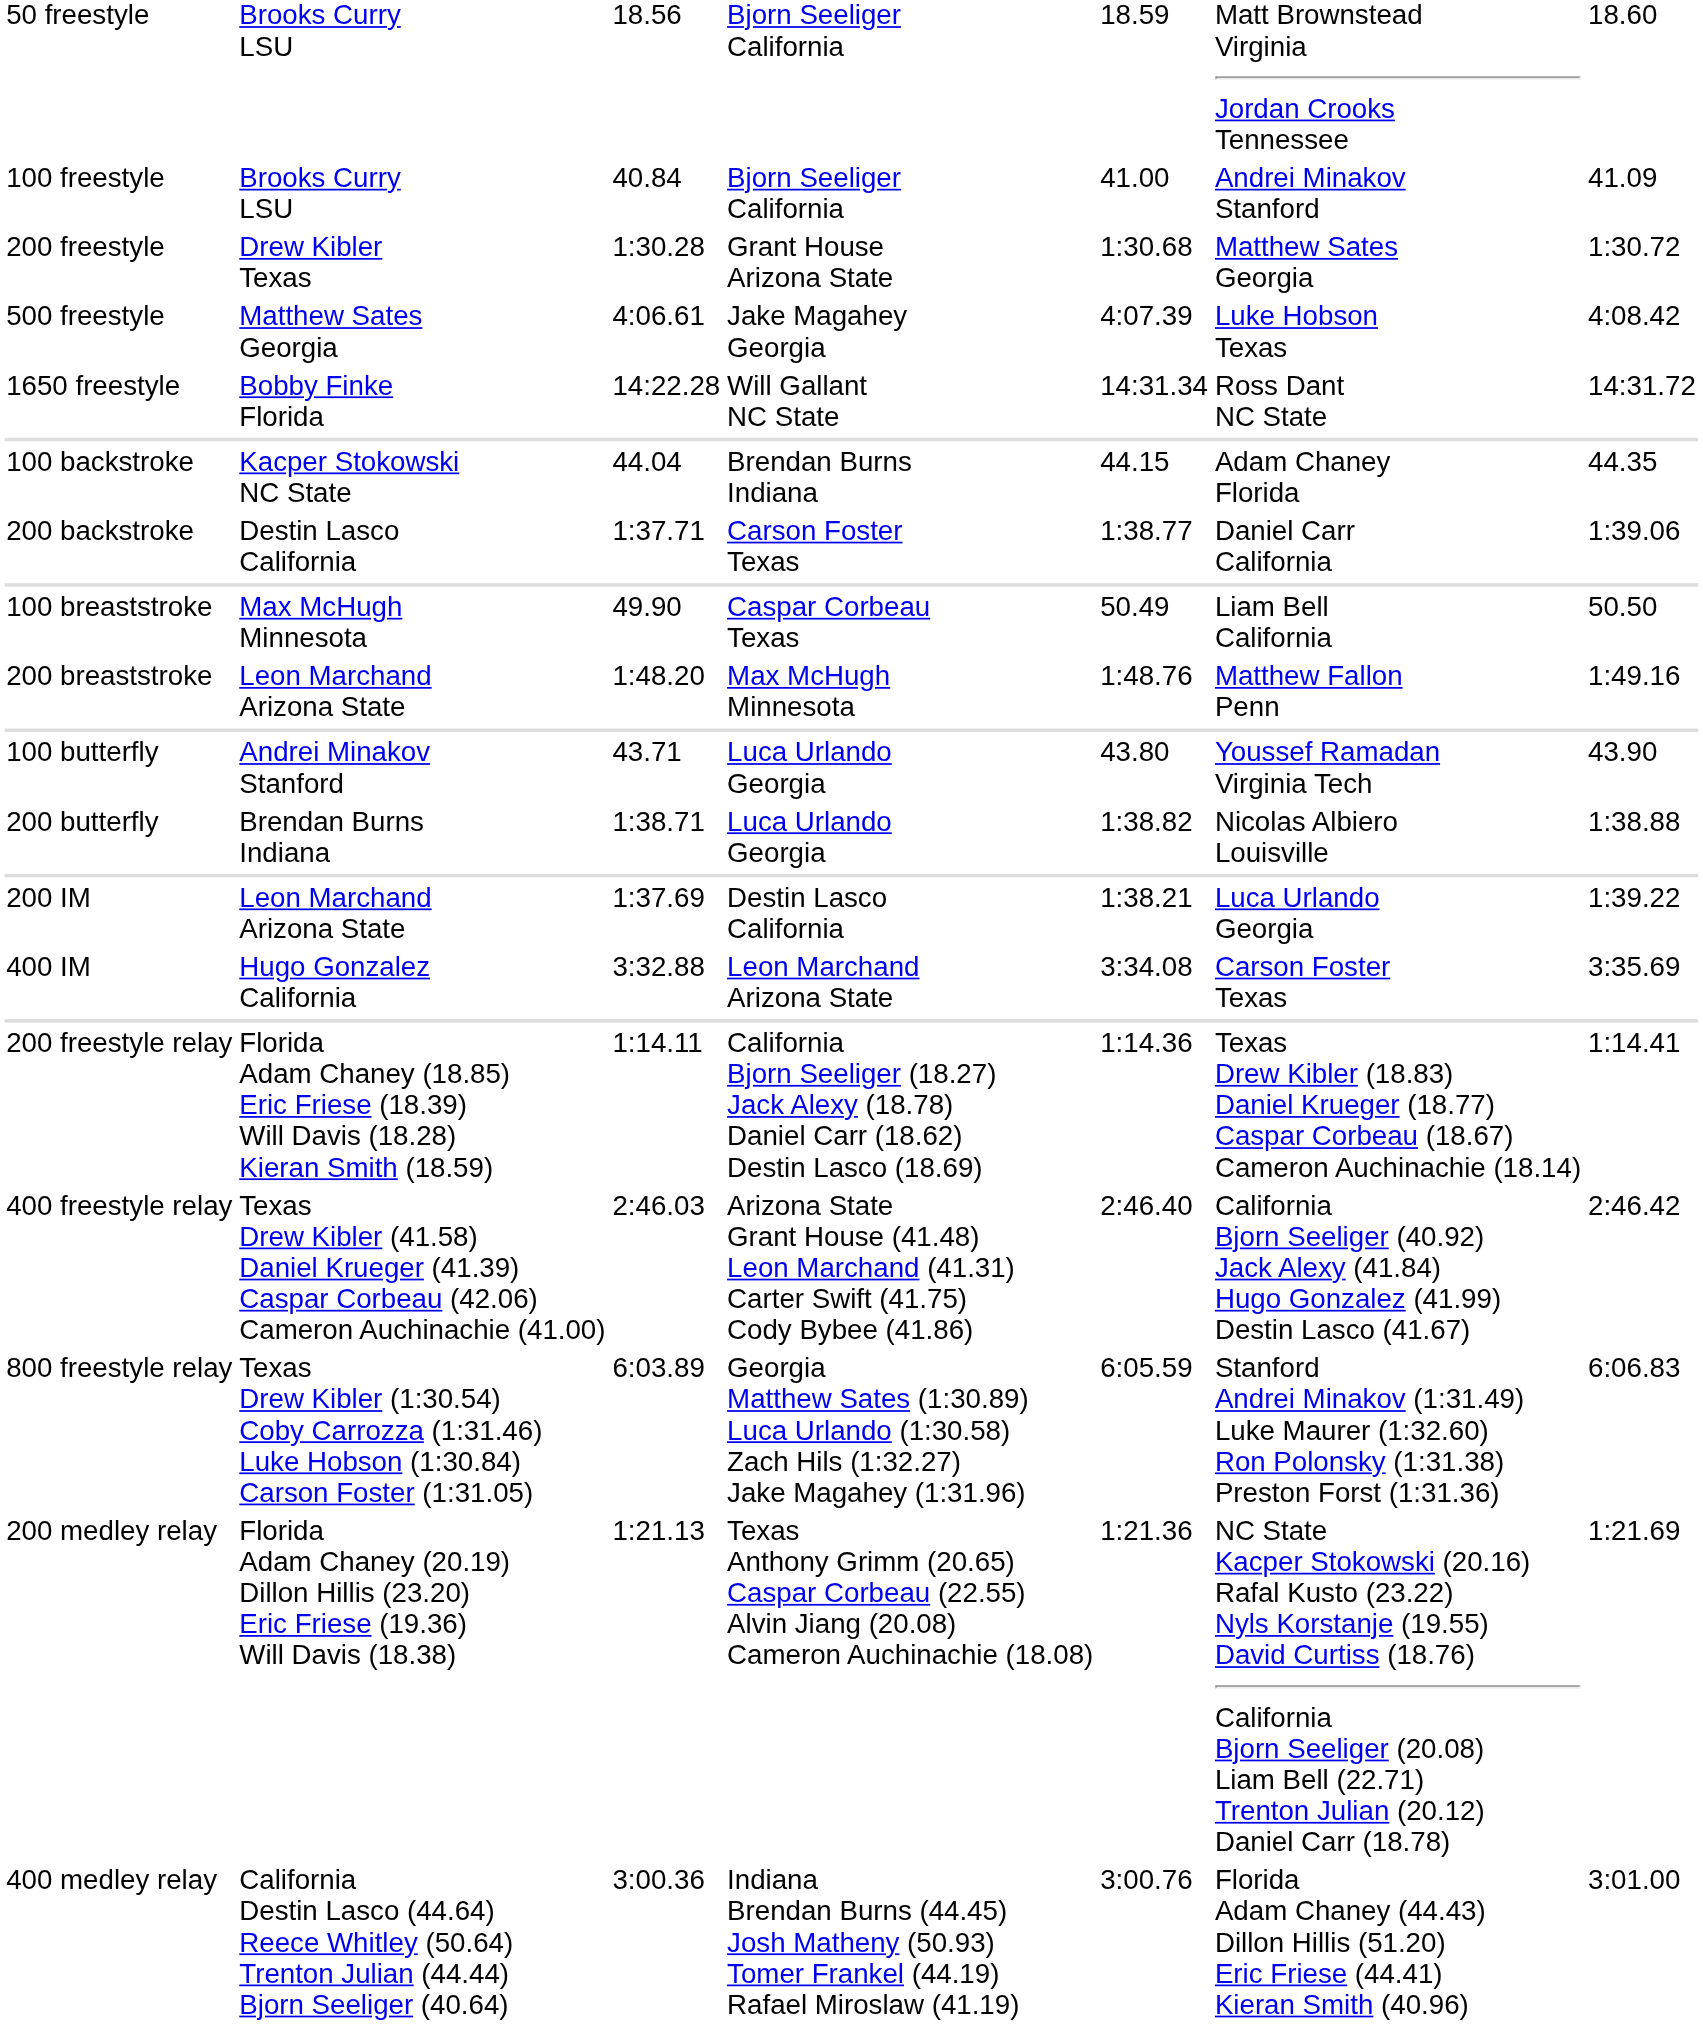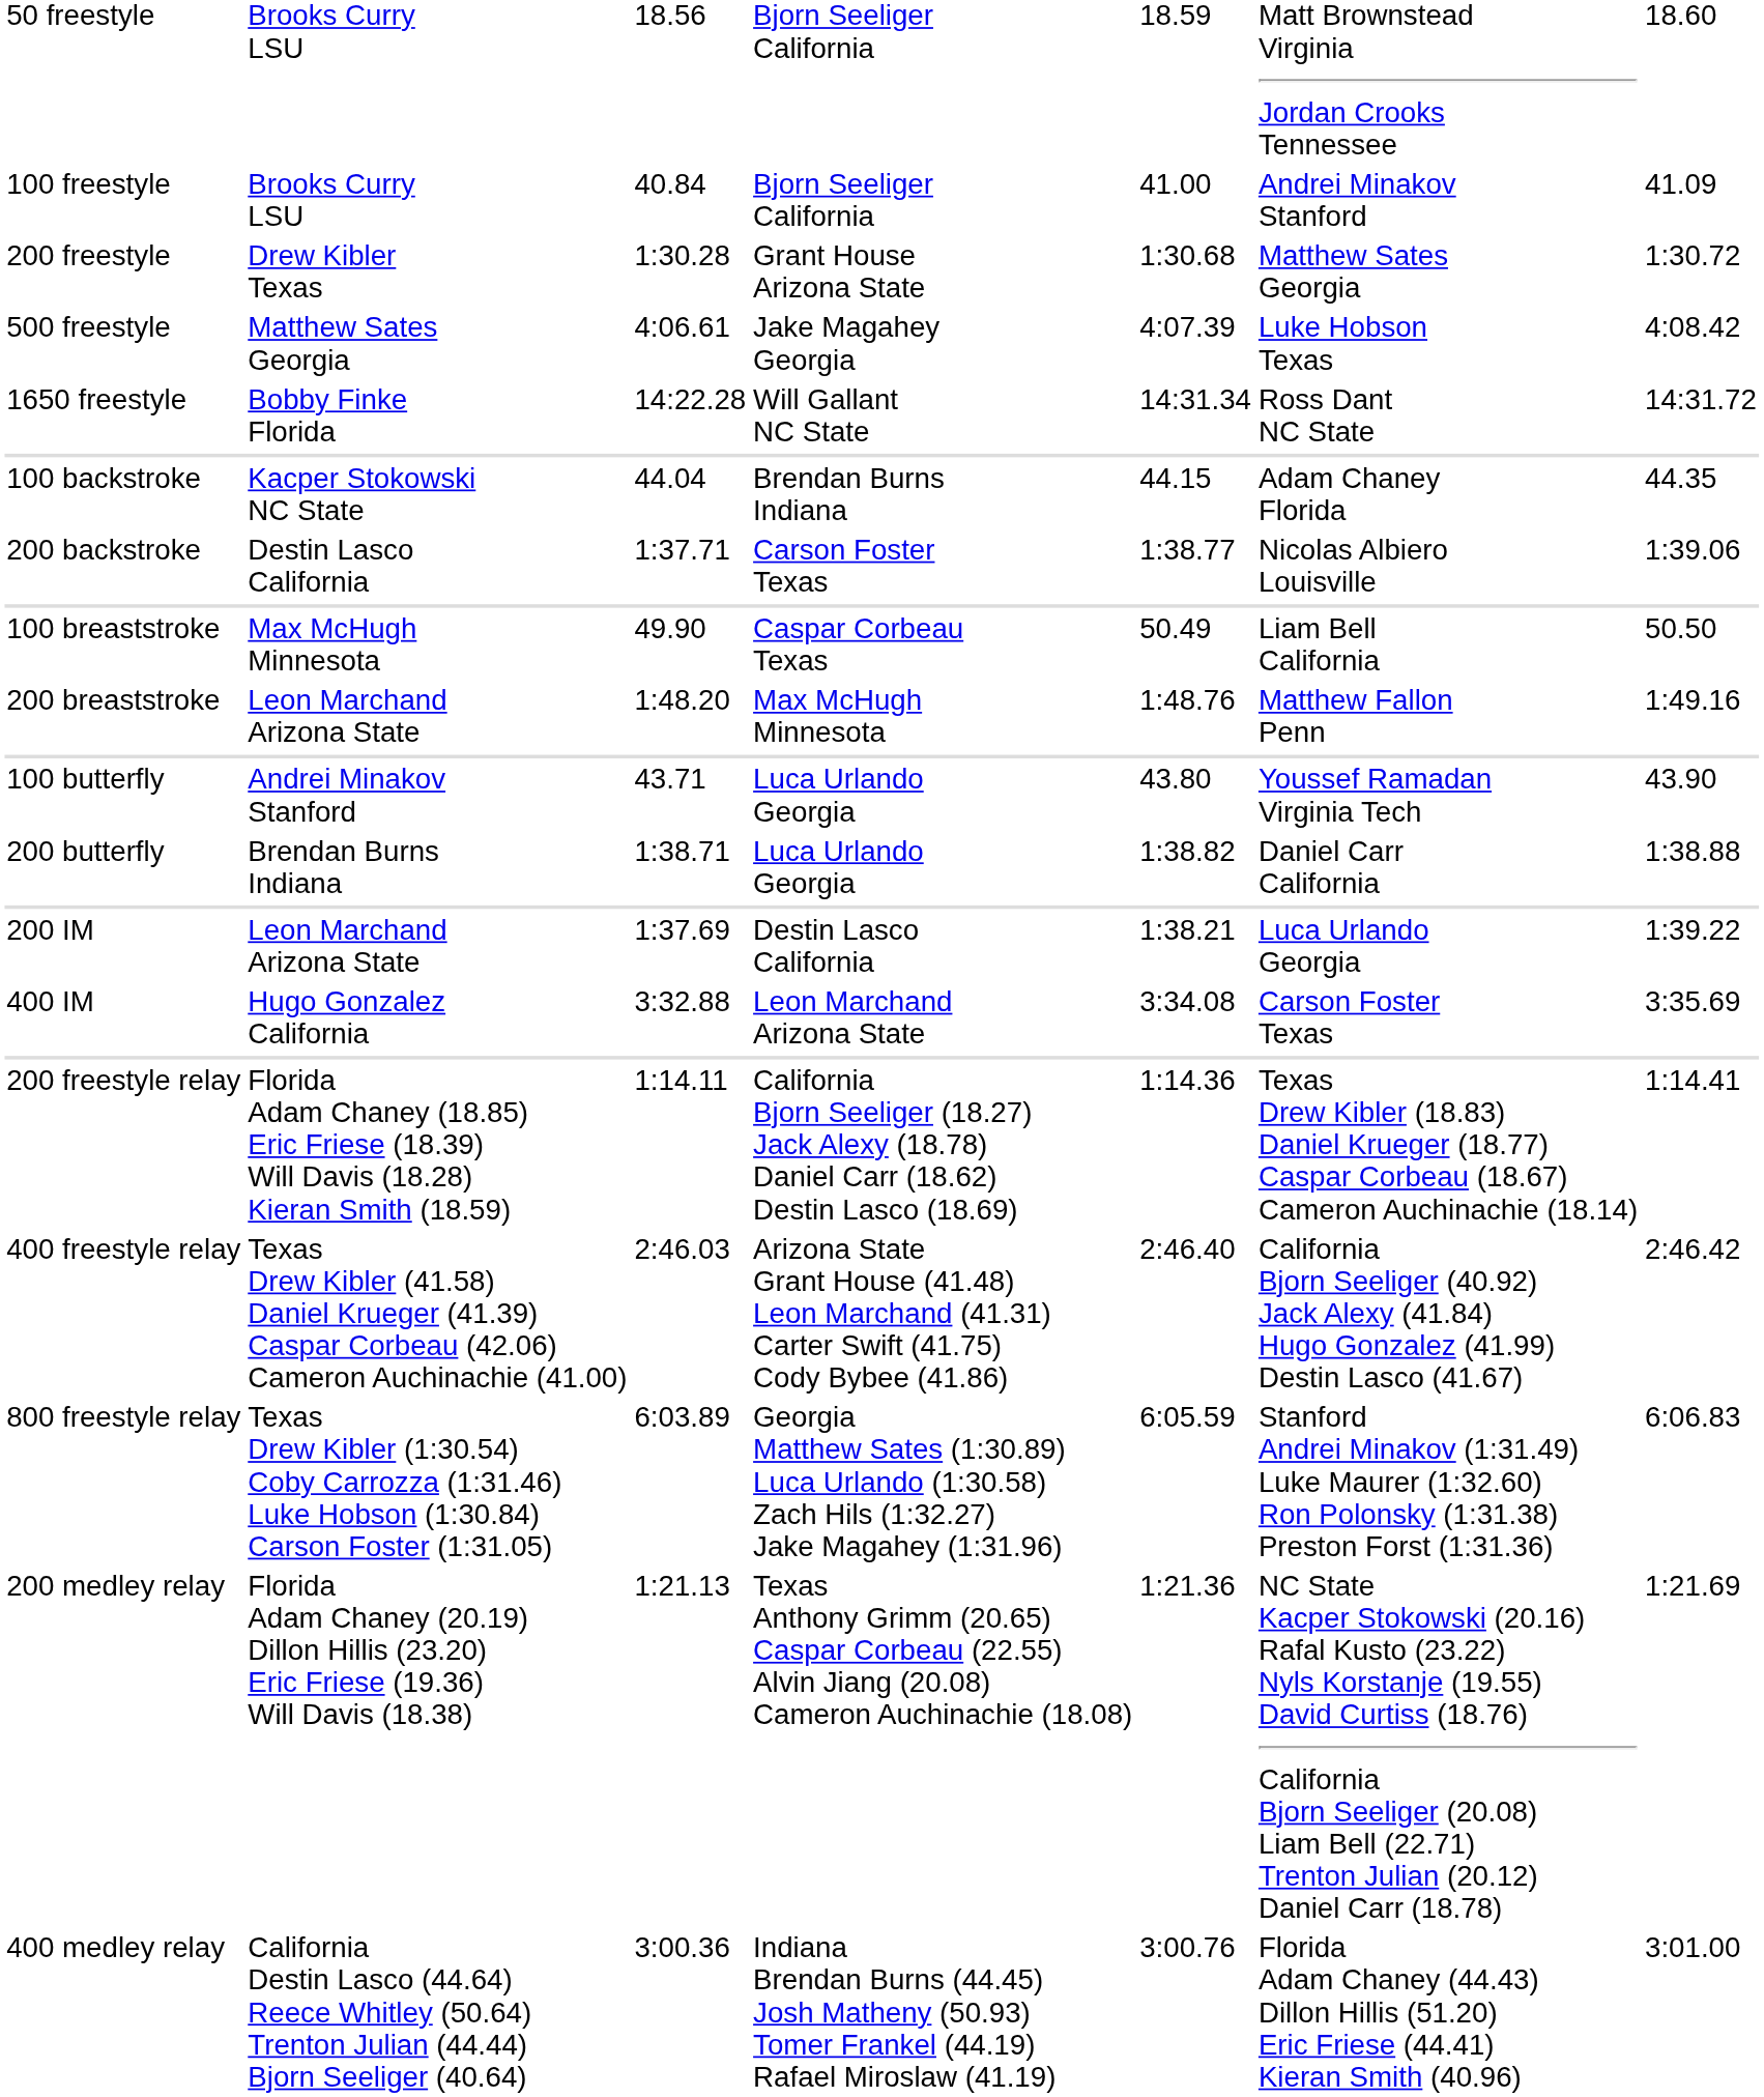200 backstroke | column 6: Daniel Carr California -> Nicolas Albiero Louisville
200 butterfly | column 6: Nicolas Albiero Louisville -> Daniel Carr California
